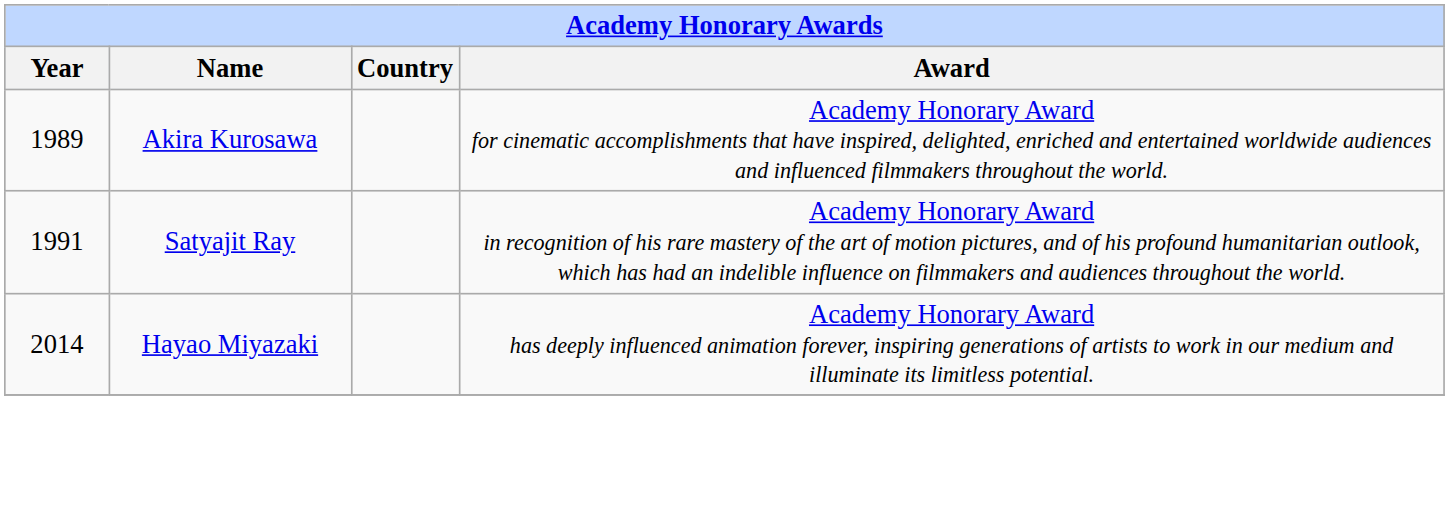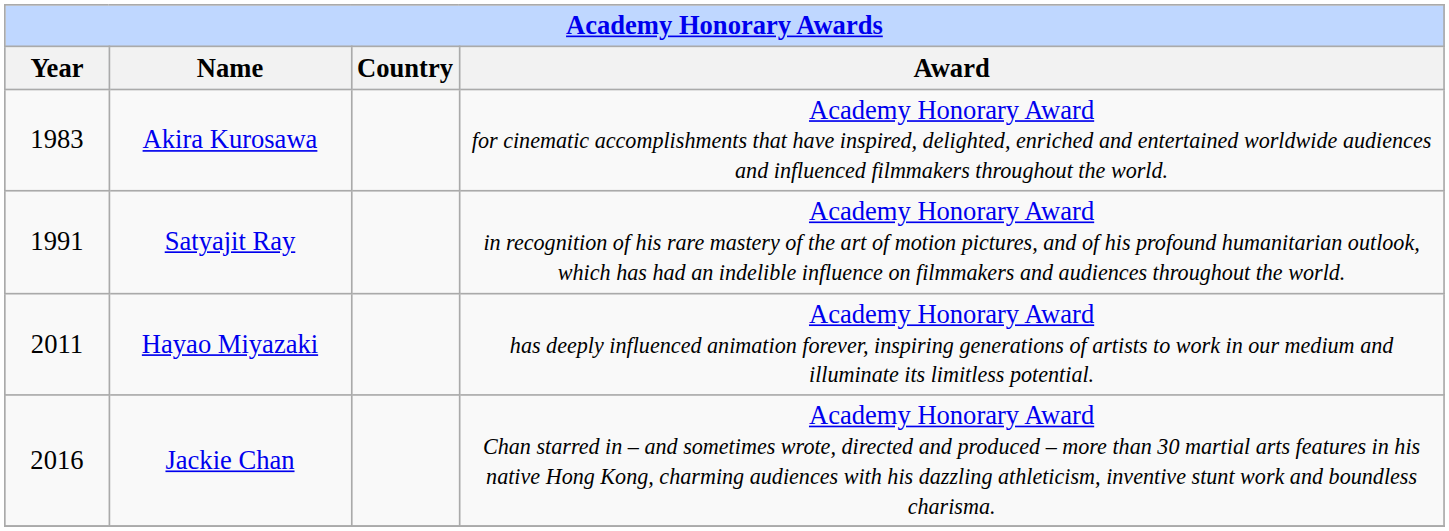Akira Kurosawa | Year: 1989 -> 1983
Hayao Miyazaki | Year: 2014 -> 2011
+ row: 2016 | Jackie Chan | Academy Honorary Award Chan starred in – and sometimes wrote, directed and produced – more than 30 martial arts features in his native Hong Kong, charming audiences with his dazzling athleticism, inventive stunt work and boundless charisma.
